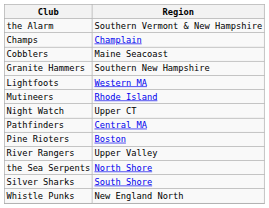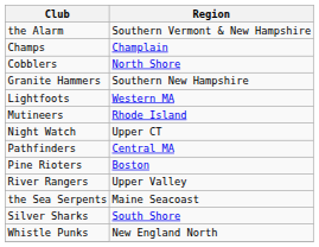Cobblers | Region: Maine Seacoast -> North Shore
the Sea Serpents | Region: North Shore -> Maine Seacoast
